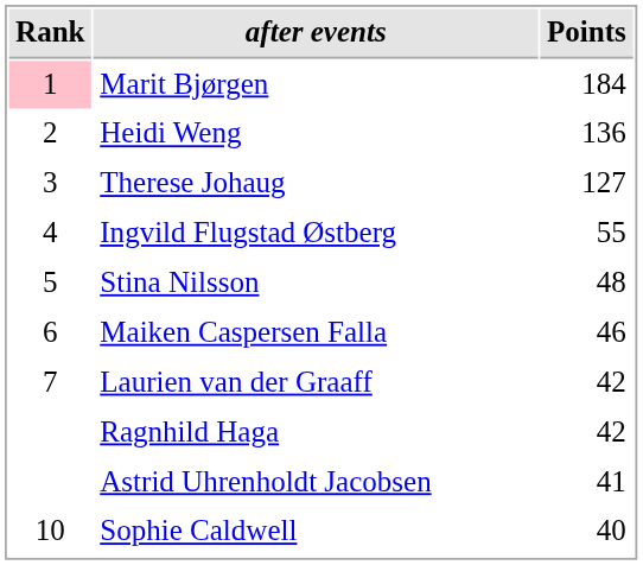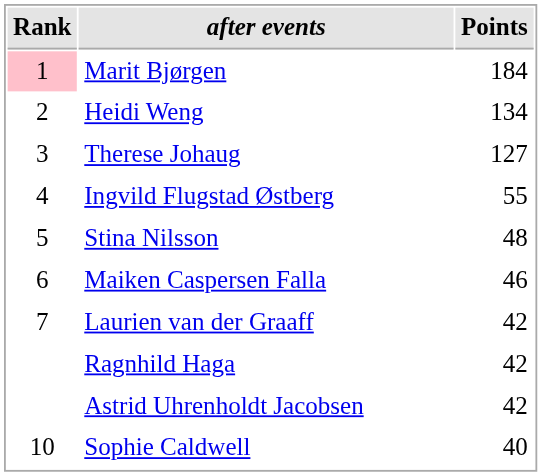Heidi Weng | Points: 136 -> 134
Astrid Uhrenholdt Jacobsen | Points: 41 -> 42
